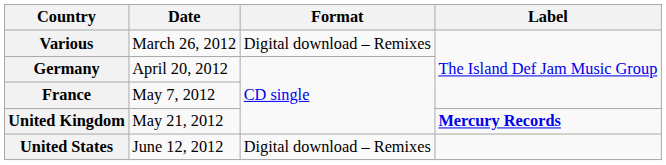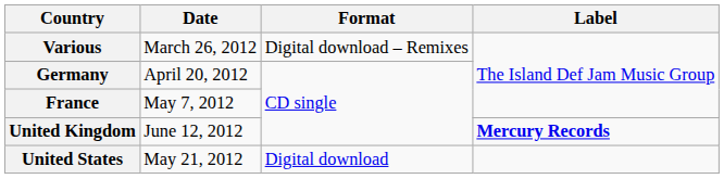United Kingdom | Date: May 21, 2012 -> June 12, 2012
United States | Date: June 12, 2012 -> May 21, 2012
United States | Format: Digital download – Remixes -> Digital download
